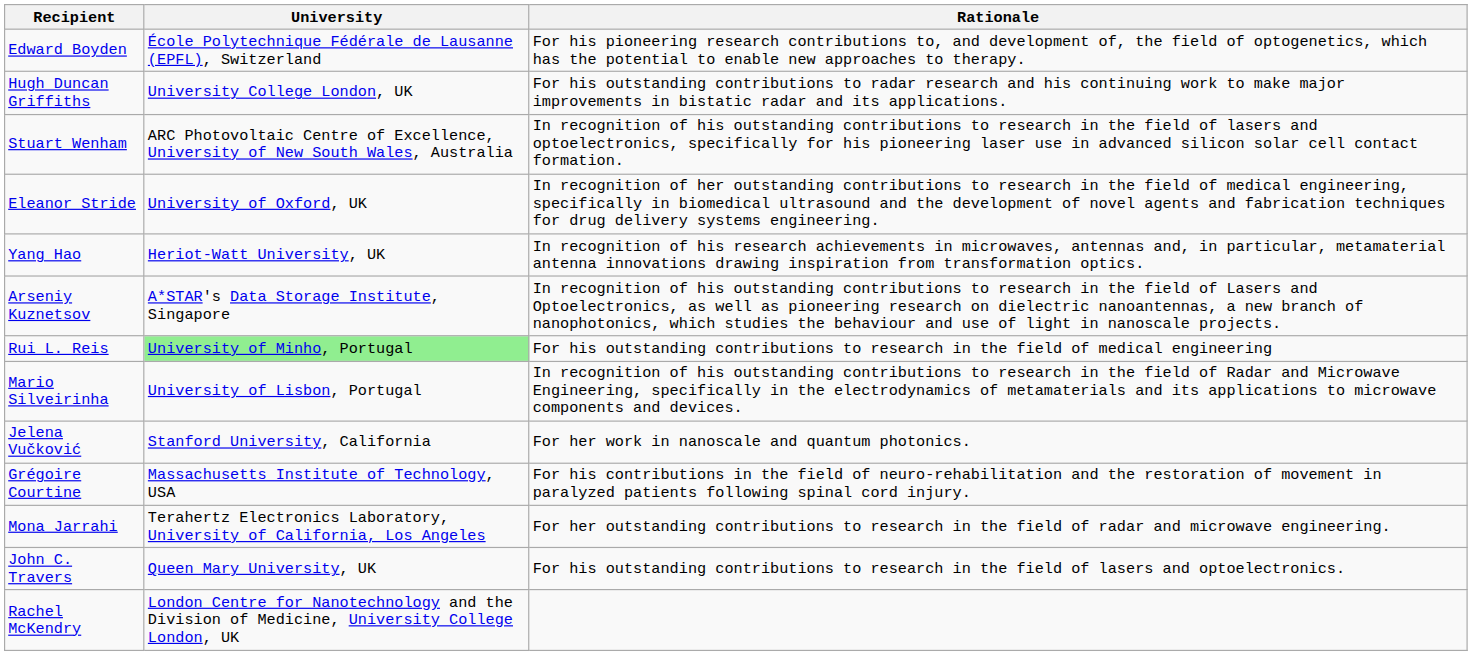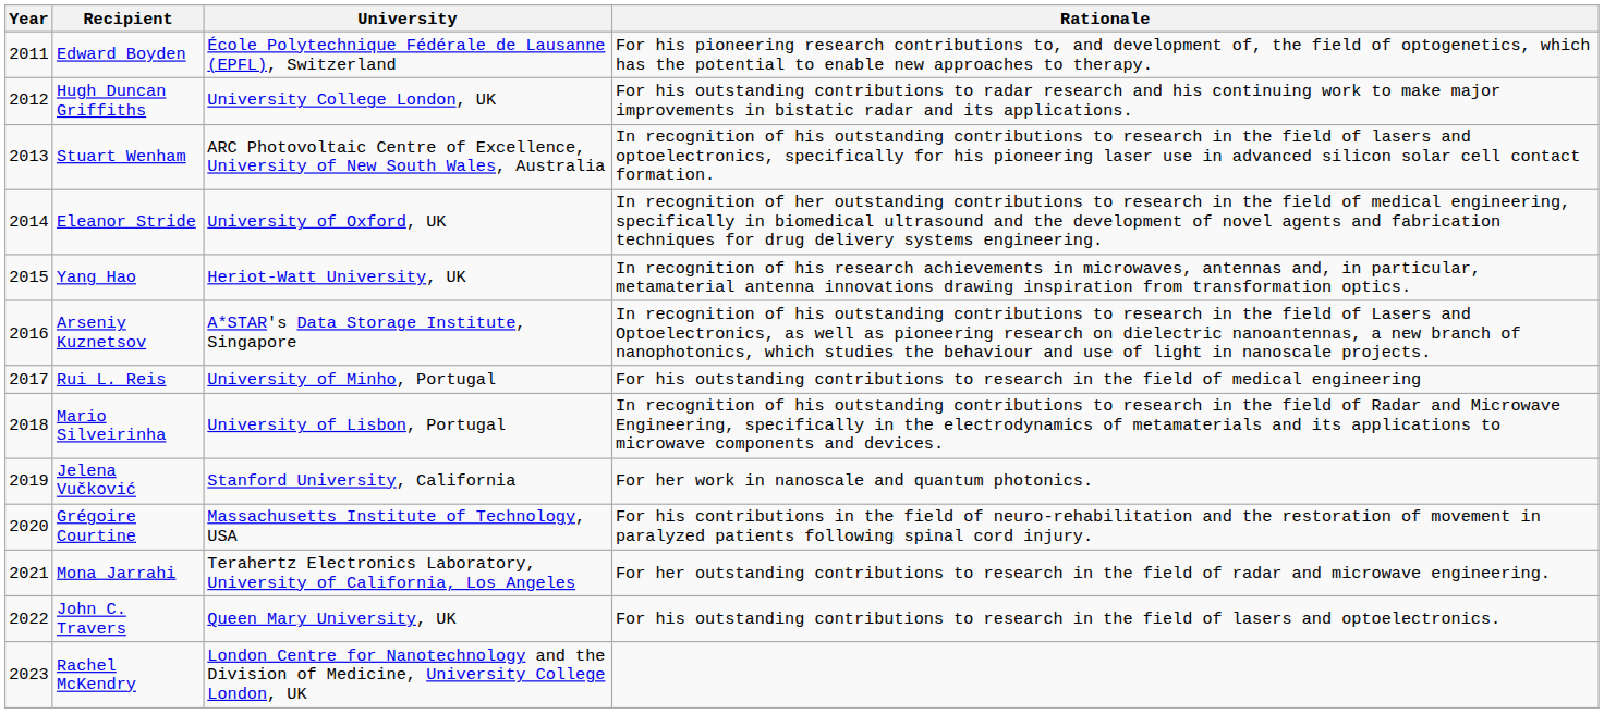+ column: Year | 2011 | 2012 | 2013 | 2014 | 2015 | 2016 | 2017 | 2018 | 2019 | 2020 | 2021 | 2022 | 2023
Rui L. Reis | University: lightgreen background -> no background
